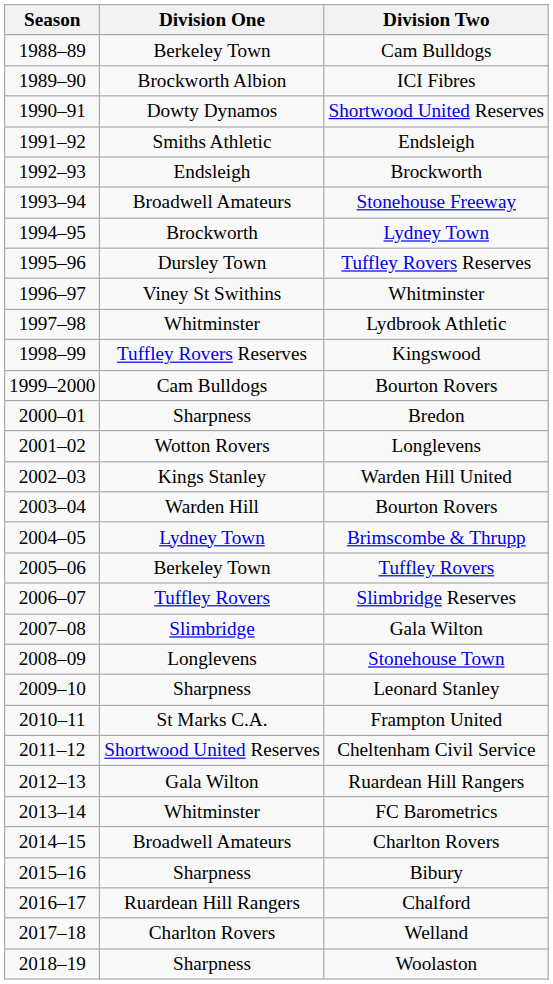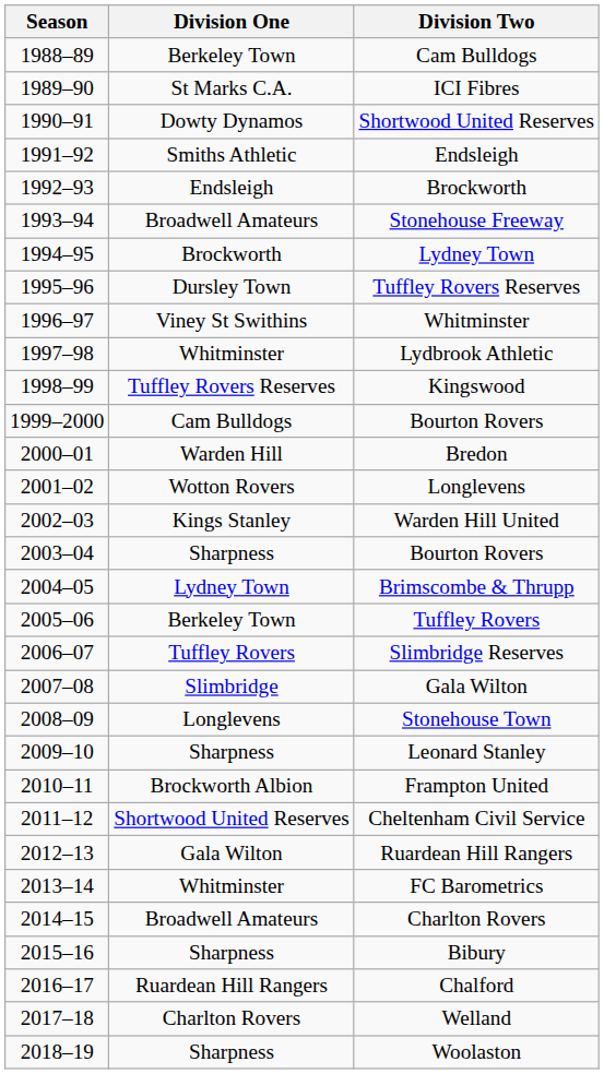ICI Fibres | Division One: Brockworth Albion -> St Marks C.A.
Bredon | Division One: Sharpness -> Warden Hill
2003–04 / Bourton Rovers | Division One: Warden Hill -> Sharpness
Frampton United | Division One: St Marks C.A. -> Brockworth Albion
